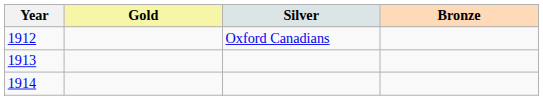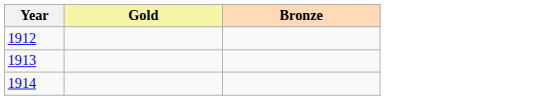- column: Silver | Oxford Canadians
